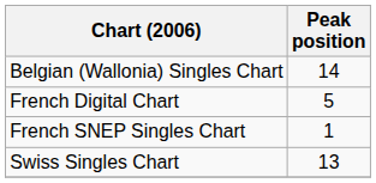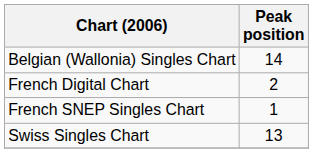French Digital Chart | Peak position: 5 -> 2
